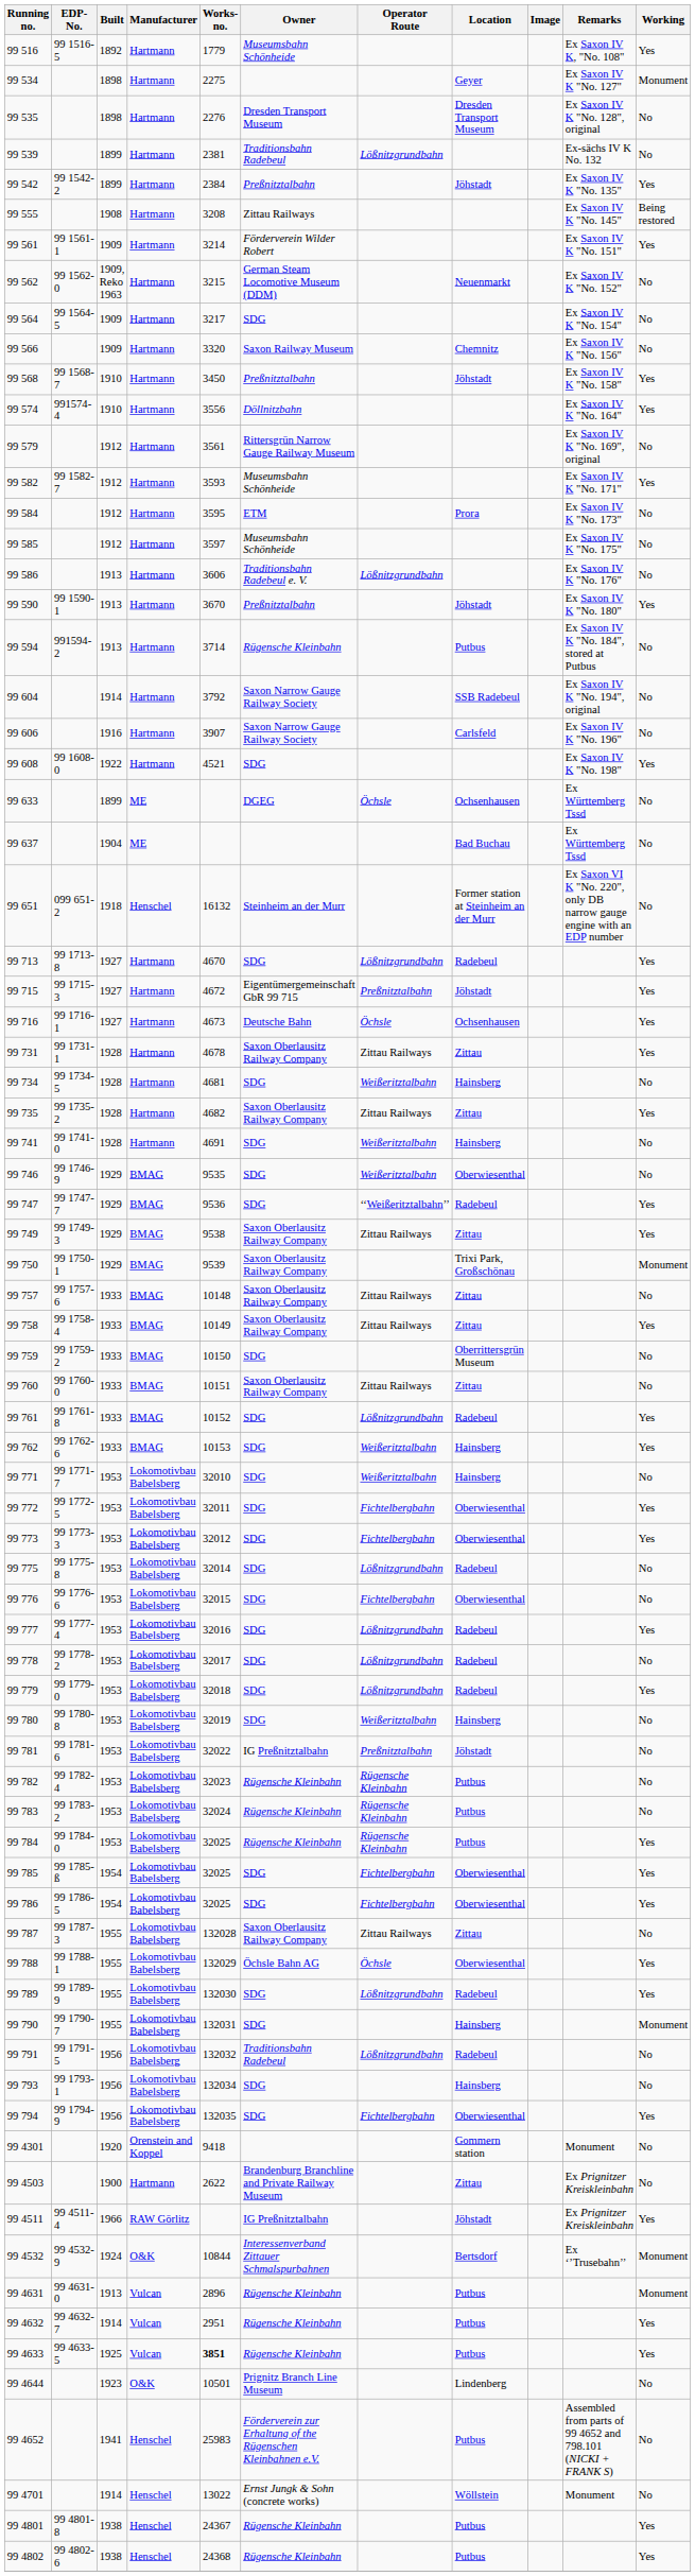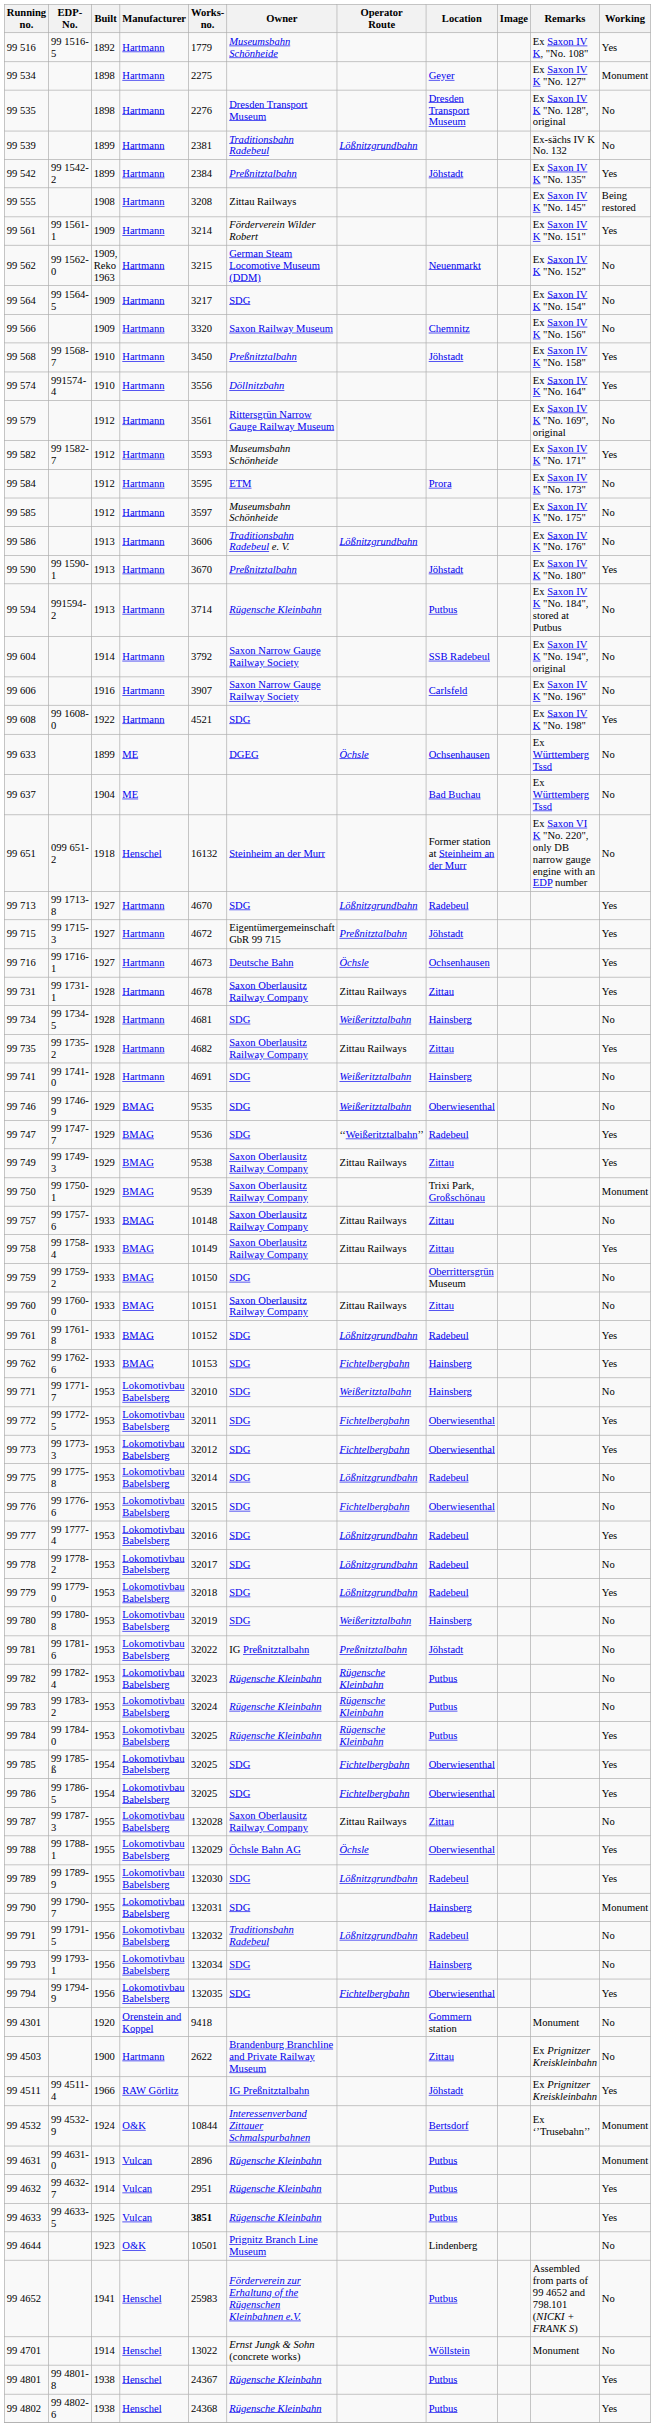99 762 | Operator Route: Weißeritztalbahn -> Fichtelbergbahn
